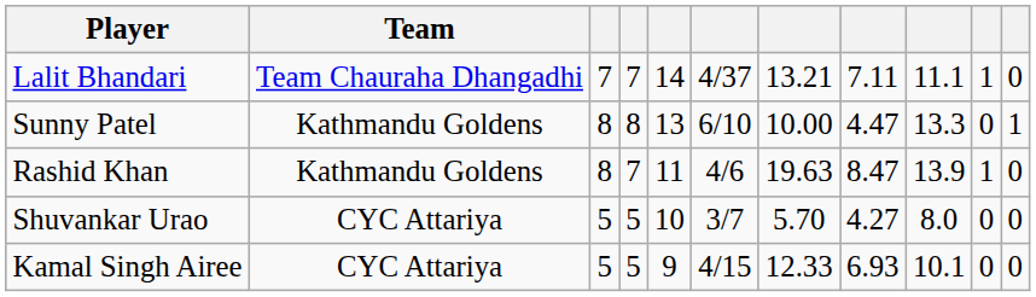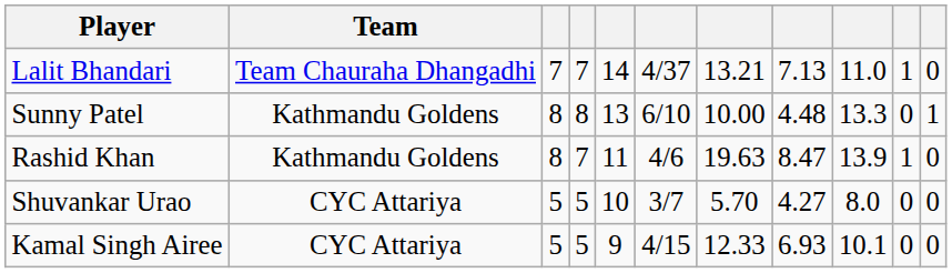Lalit Bhandari | column 8: 7.11 -> 7.13
Lalit Bhandari | column 9: 11.1 -> 11.0
Sunny Patel | column 8: 4.47 -> 4.48
